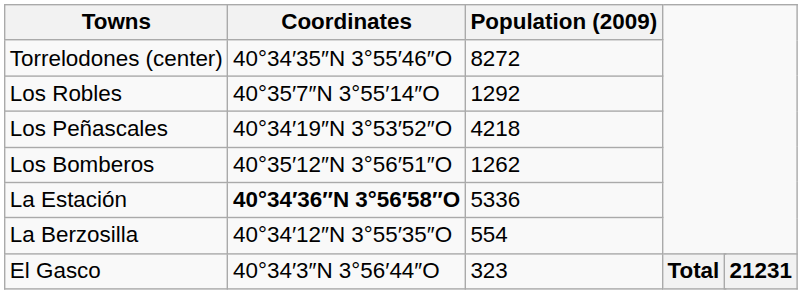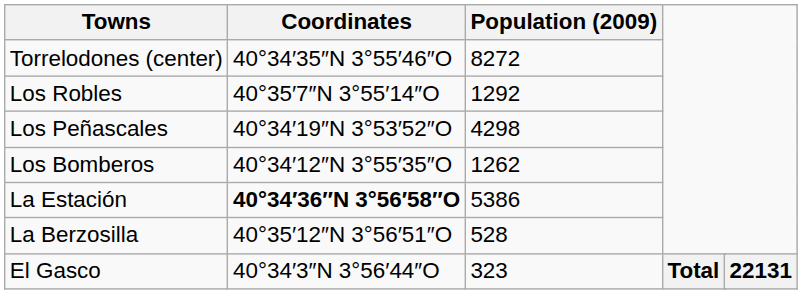Los Peñascales | Population (2009): 4218 -> 4298
Los Bomberos | Coordinates: 40°35′12″N 3°56′51″O -> 40°34′12″N 3°55′35″O
La Estación | Population (2009): 5336 -> 5386
La Berzosilla | Coordinates: 40°34′12″N 3°55′35″O -> 40°35′12″N 3°56′51″O
La Berzosilla | Population (2009): 554 -> 528
El Gasco | column 6: 21231 -> 22131
